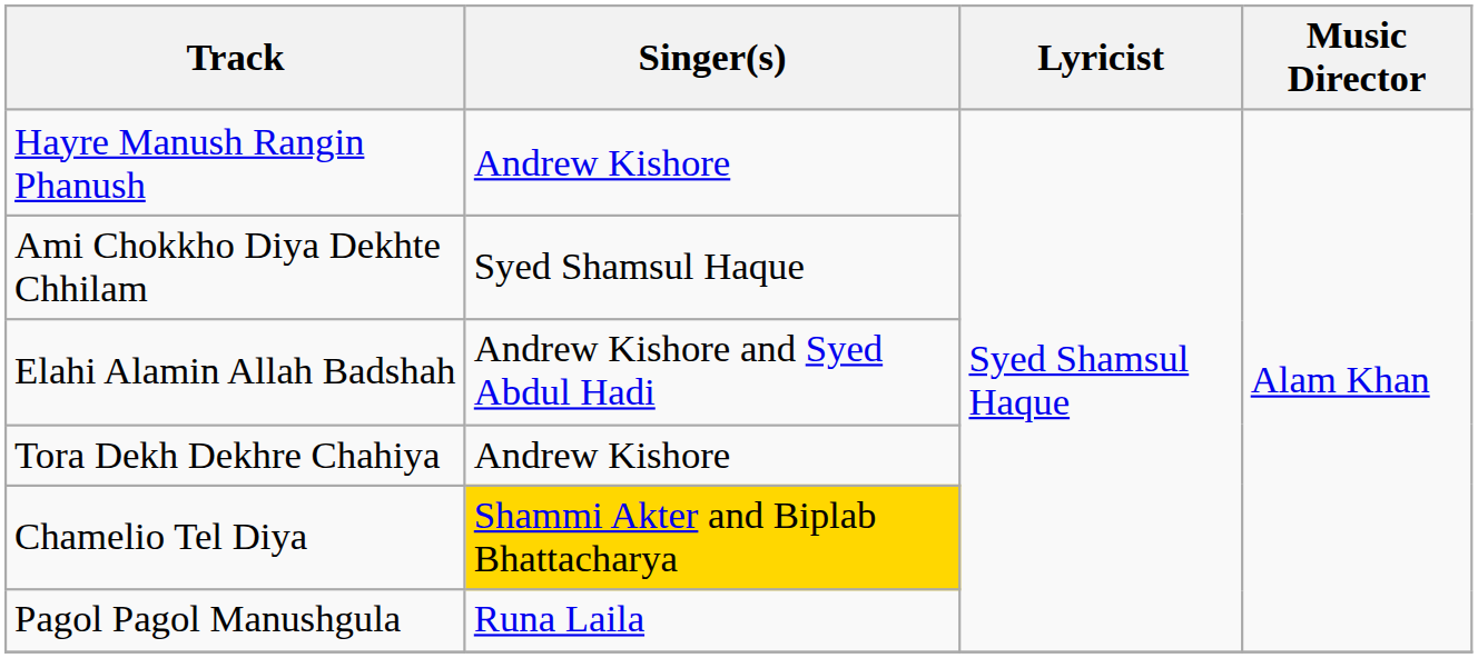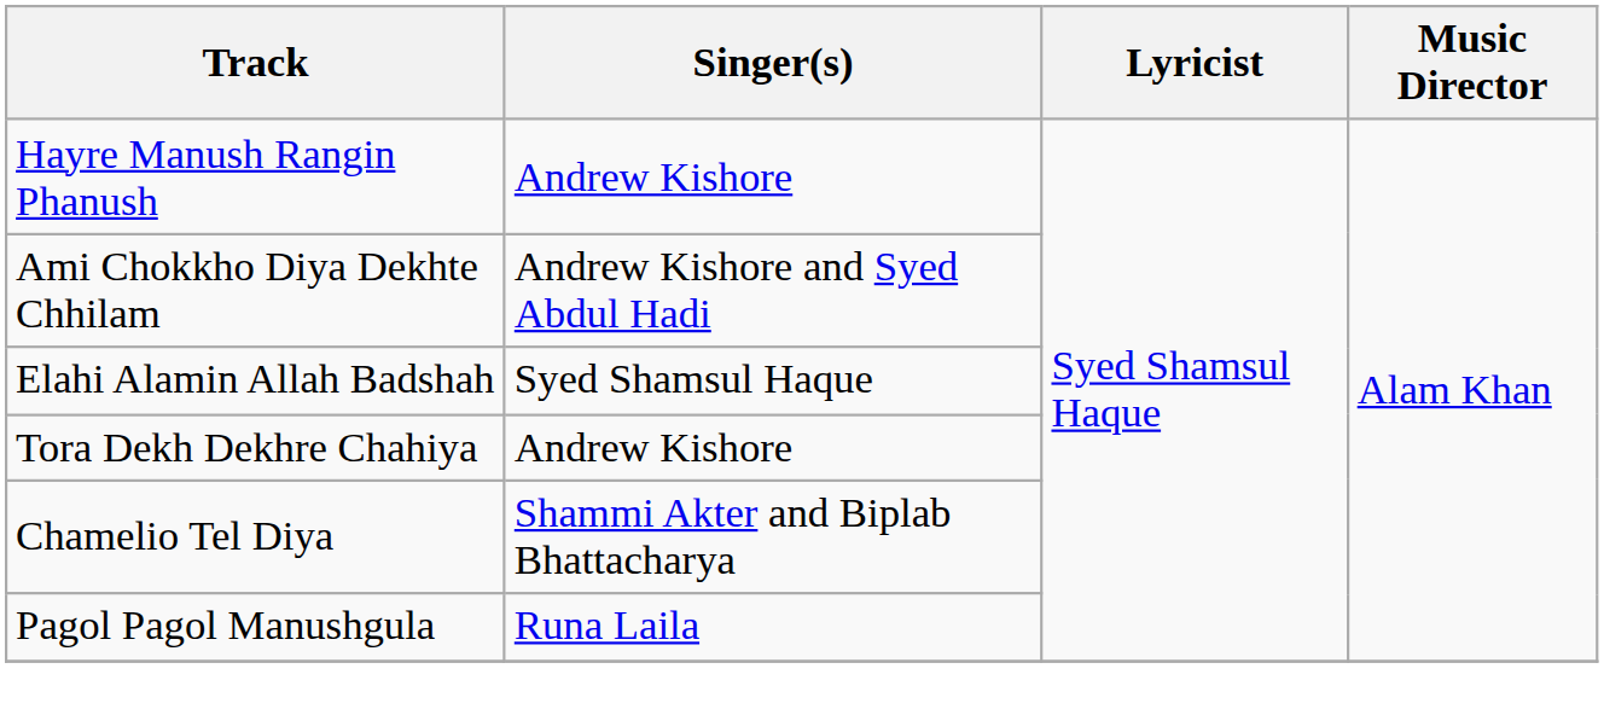Ami Chokkho Diya Dekhte Chhilam | Singer(s): Syed Shamsul Haque -> Andrew Kishore and Syed Abdul Hadi
Elahi Alamin Allah Badshah | Singer(s): Andrew Kishore and Syed Abdul Hadi -> Syed Shamsul Haque
Chamelio Tel Diya | Singer(s): gold background -> no background
